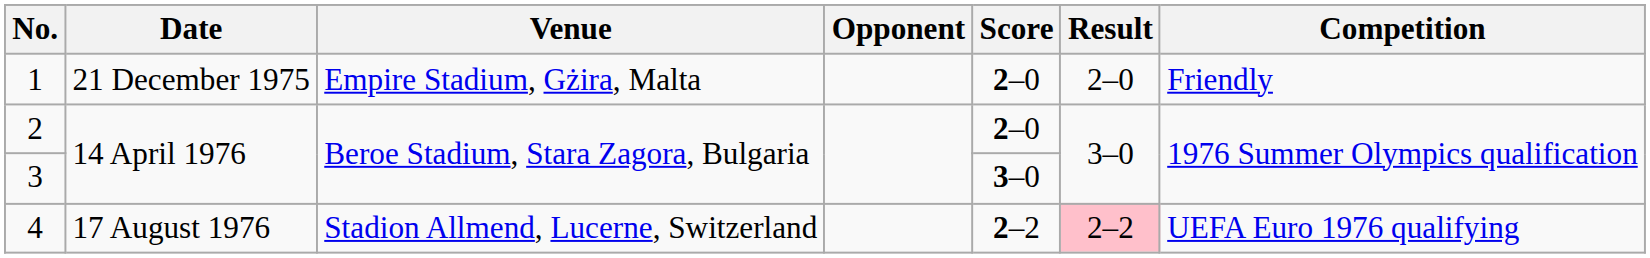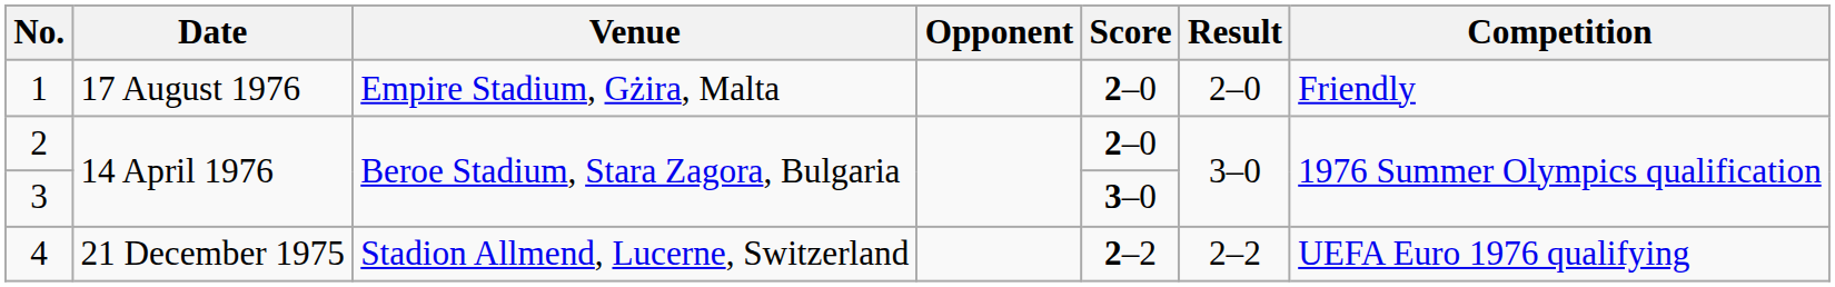1 | Date: 21 December 1975 -> 17 August 1976
4 | Date: 17 August 1976 -> 21 December 1975
4 | Result: pink background -> no background
